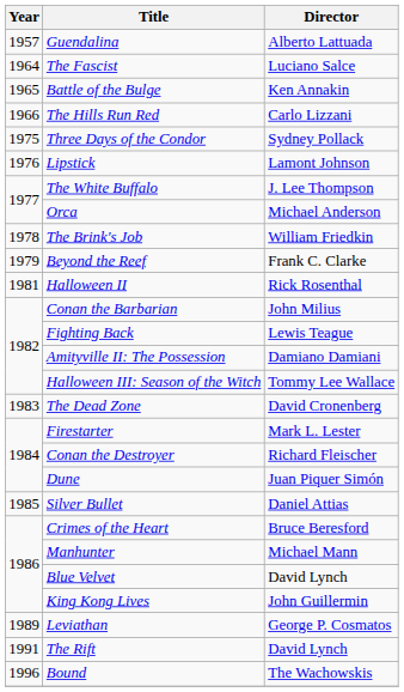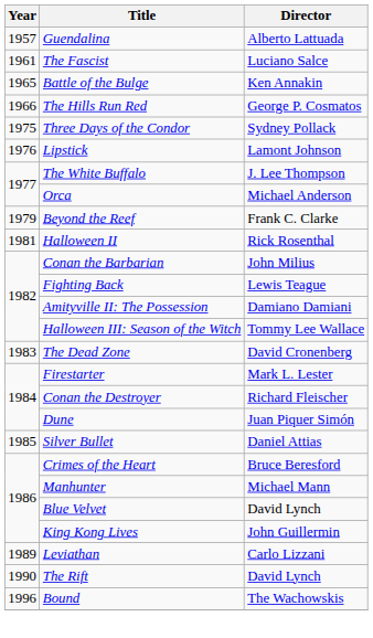The Fascist | Year: 1964 -> 1961
The Hills Run Red | Director: Carlo Lizzani -> George P. Cosmatos
- row: 1978 | The Brink's Job | William Friedkin
Leviathan | Director: George P. Cosmatos -> Carlo Lizzani
The Rift | Year: 1991 -> 1990
